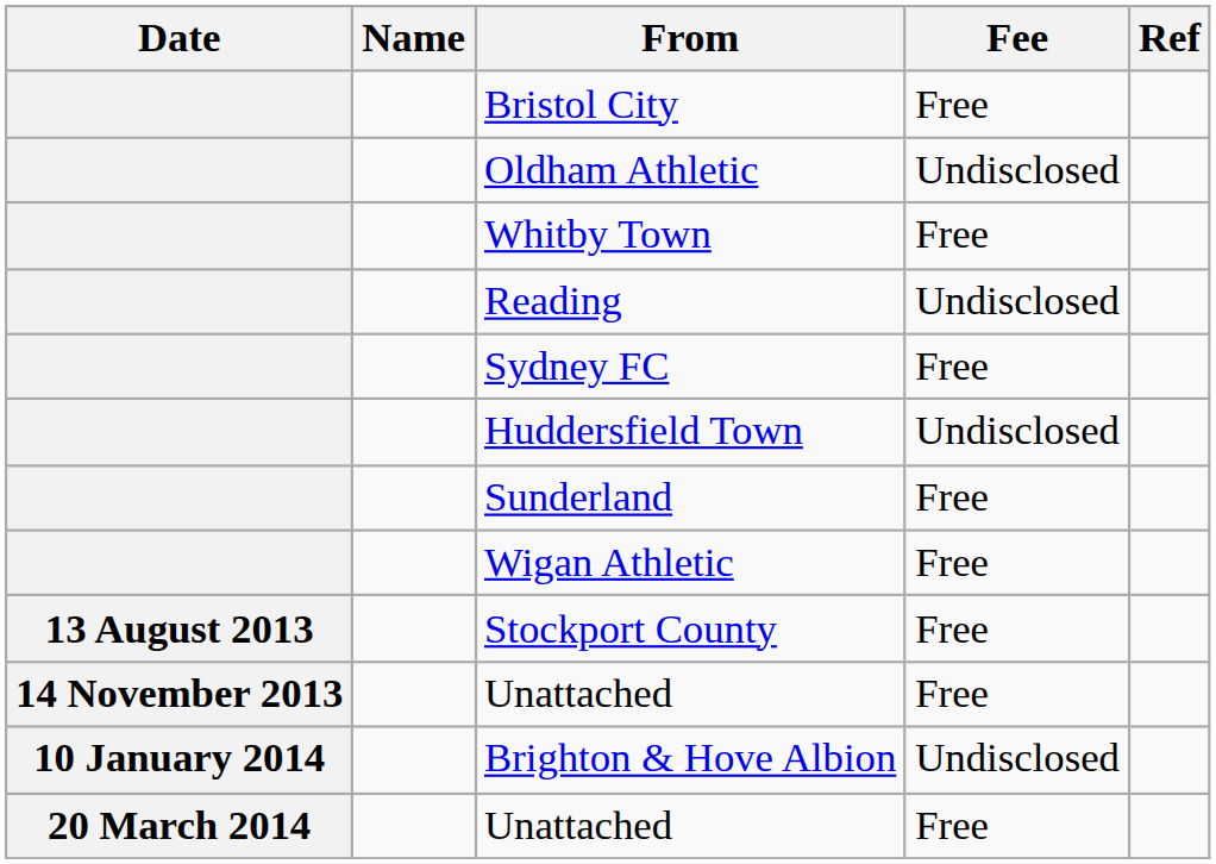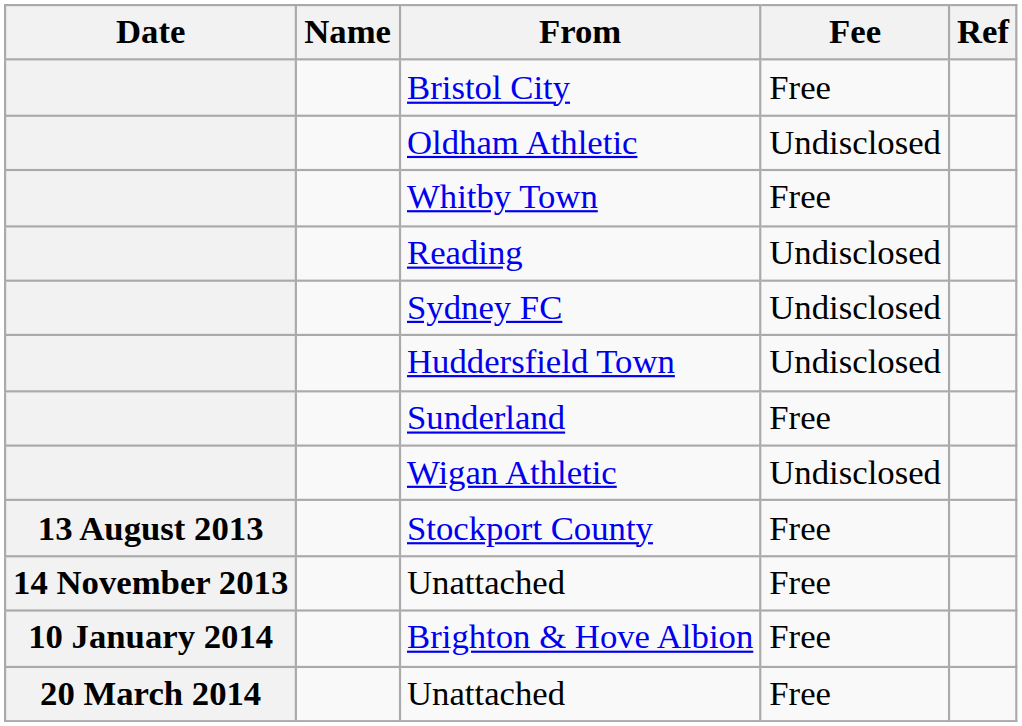Sydney FC | Fee: Free -> Undisclosed
Wigan Athletic | Fee: Free -> Undisclosed
Brighton & Hove Albion | Fee: Undisclosed -> Free
